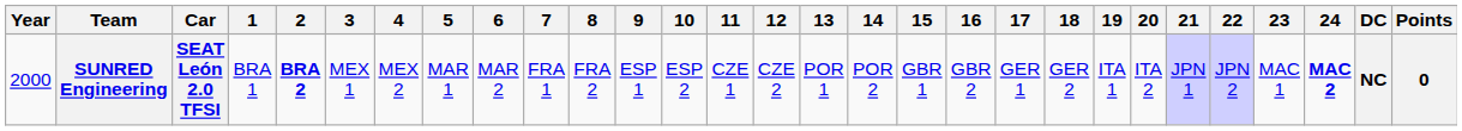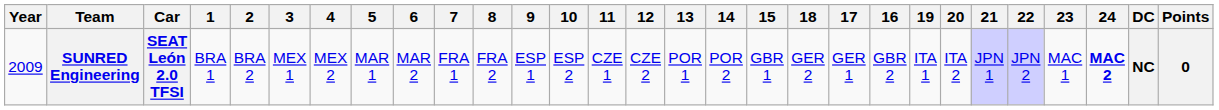columns swapped: 16 <-> 18
SUNRED Engineering | Year: 2000 -> 2009
SUNRED Engineering | 2: bold -> normal
